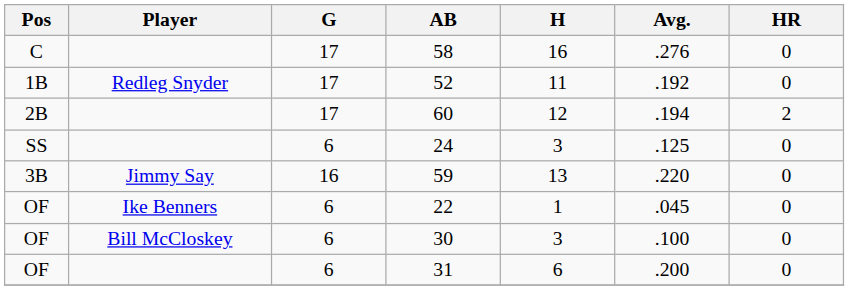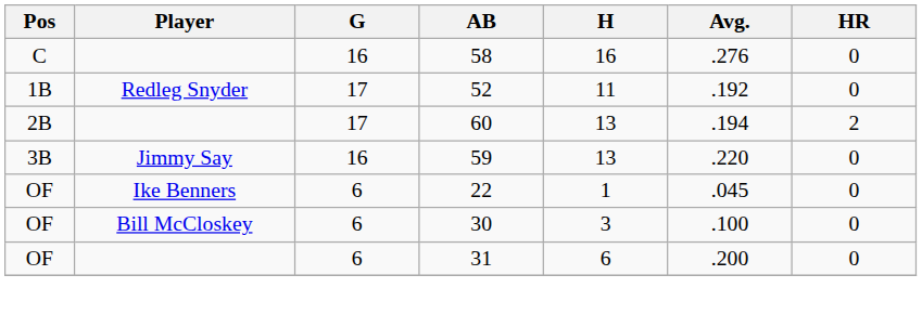58 | G: 17 -> 16
60 | H: 12 -> 13
- row: SS | 6 | 24 | 3 | .125 | 0
